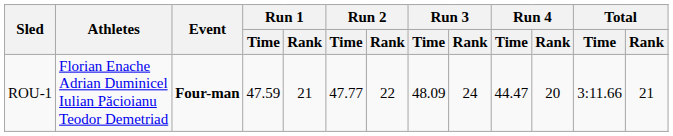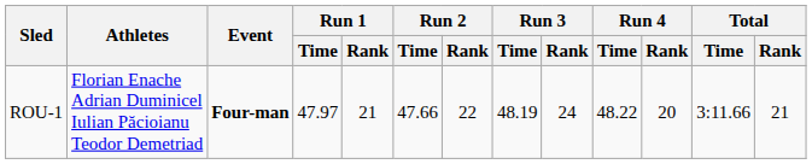ROU-1 | Run 1 / Time: 47.59 -> 47.97
ROU-1 | Run 2 / Time: 47.77 -> 47.66
ROU-1 | Run 3 / Time: 48.09 -> 48.19
ROU-1 | Run 4 / Time: 44.47 -> 48.22
